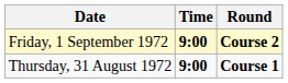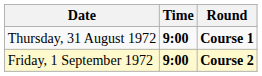rows swapped: Thursday, 31 August 1972 <-> Friday, 1 September 1972
